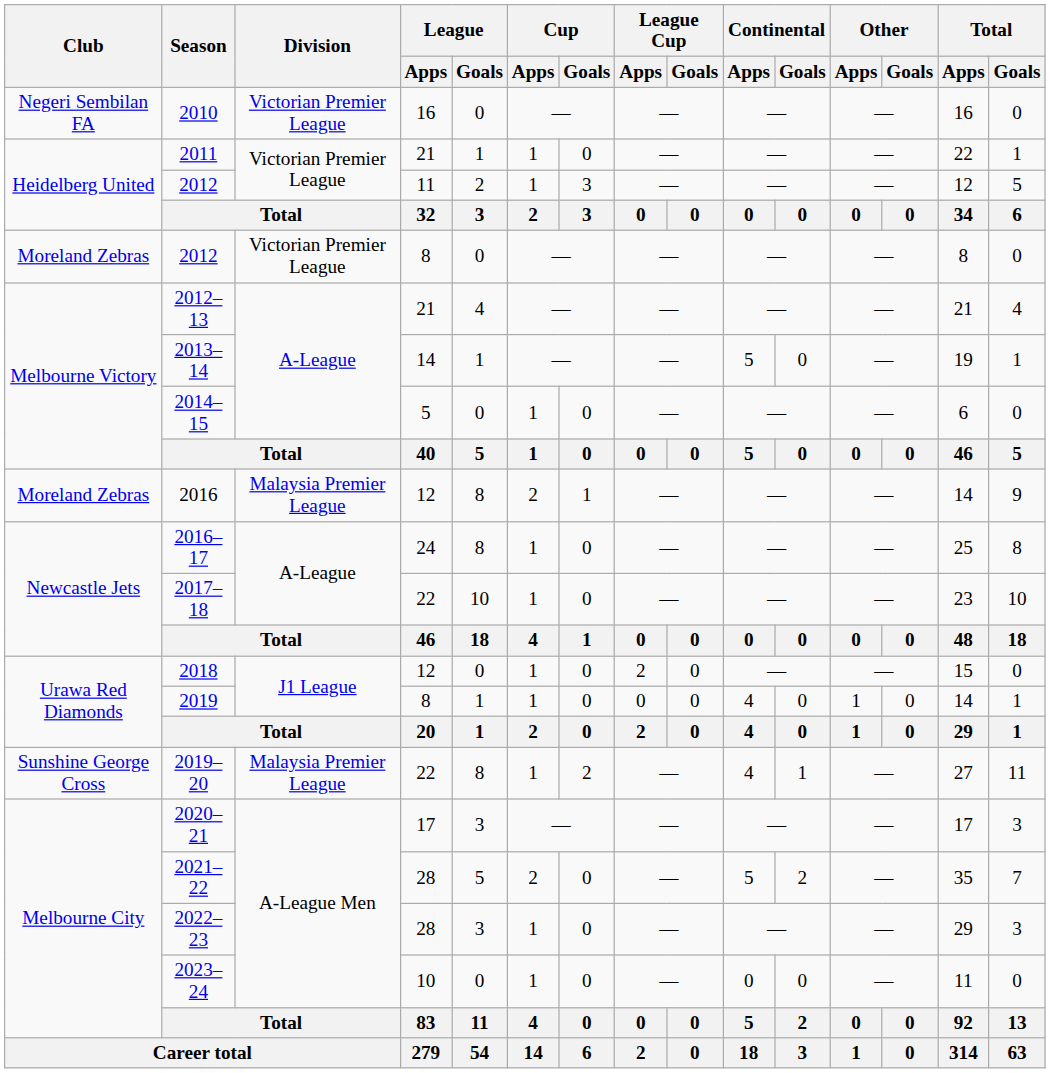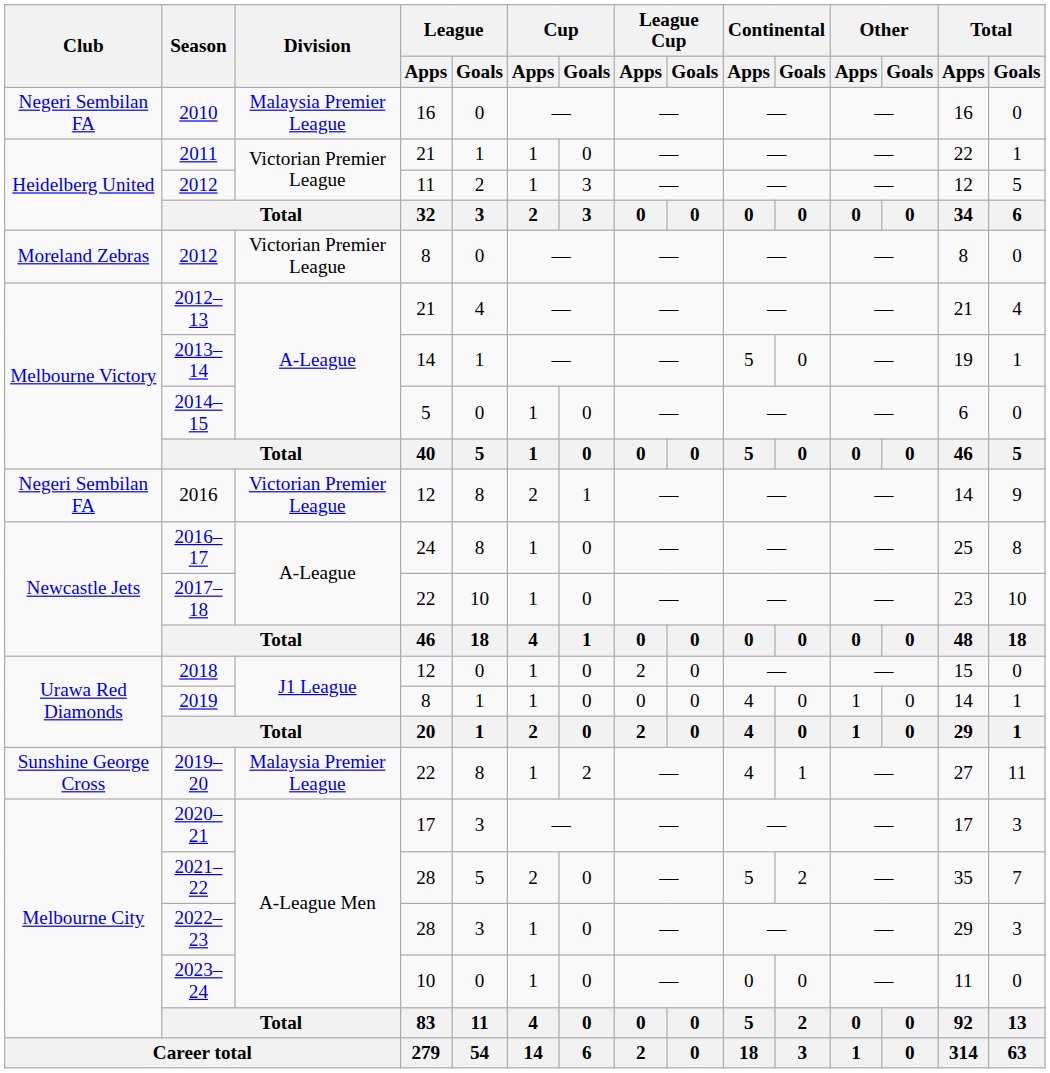2010 | Division: Victorian Premier League -> Malaysia Premier League
2016 | Club: Moreland Zebras -> Negeri Sembilan FA
2016 | Division: Malaysia Premier League -> Victorian Premier League
